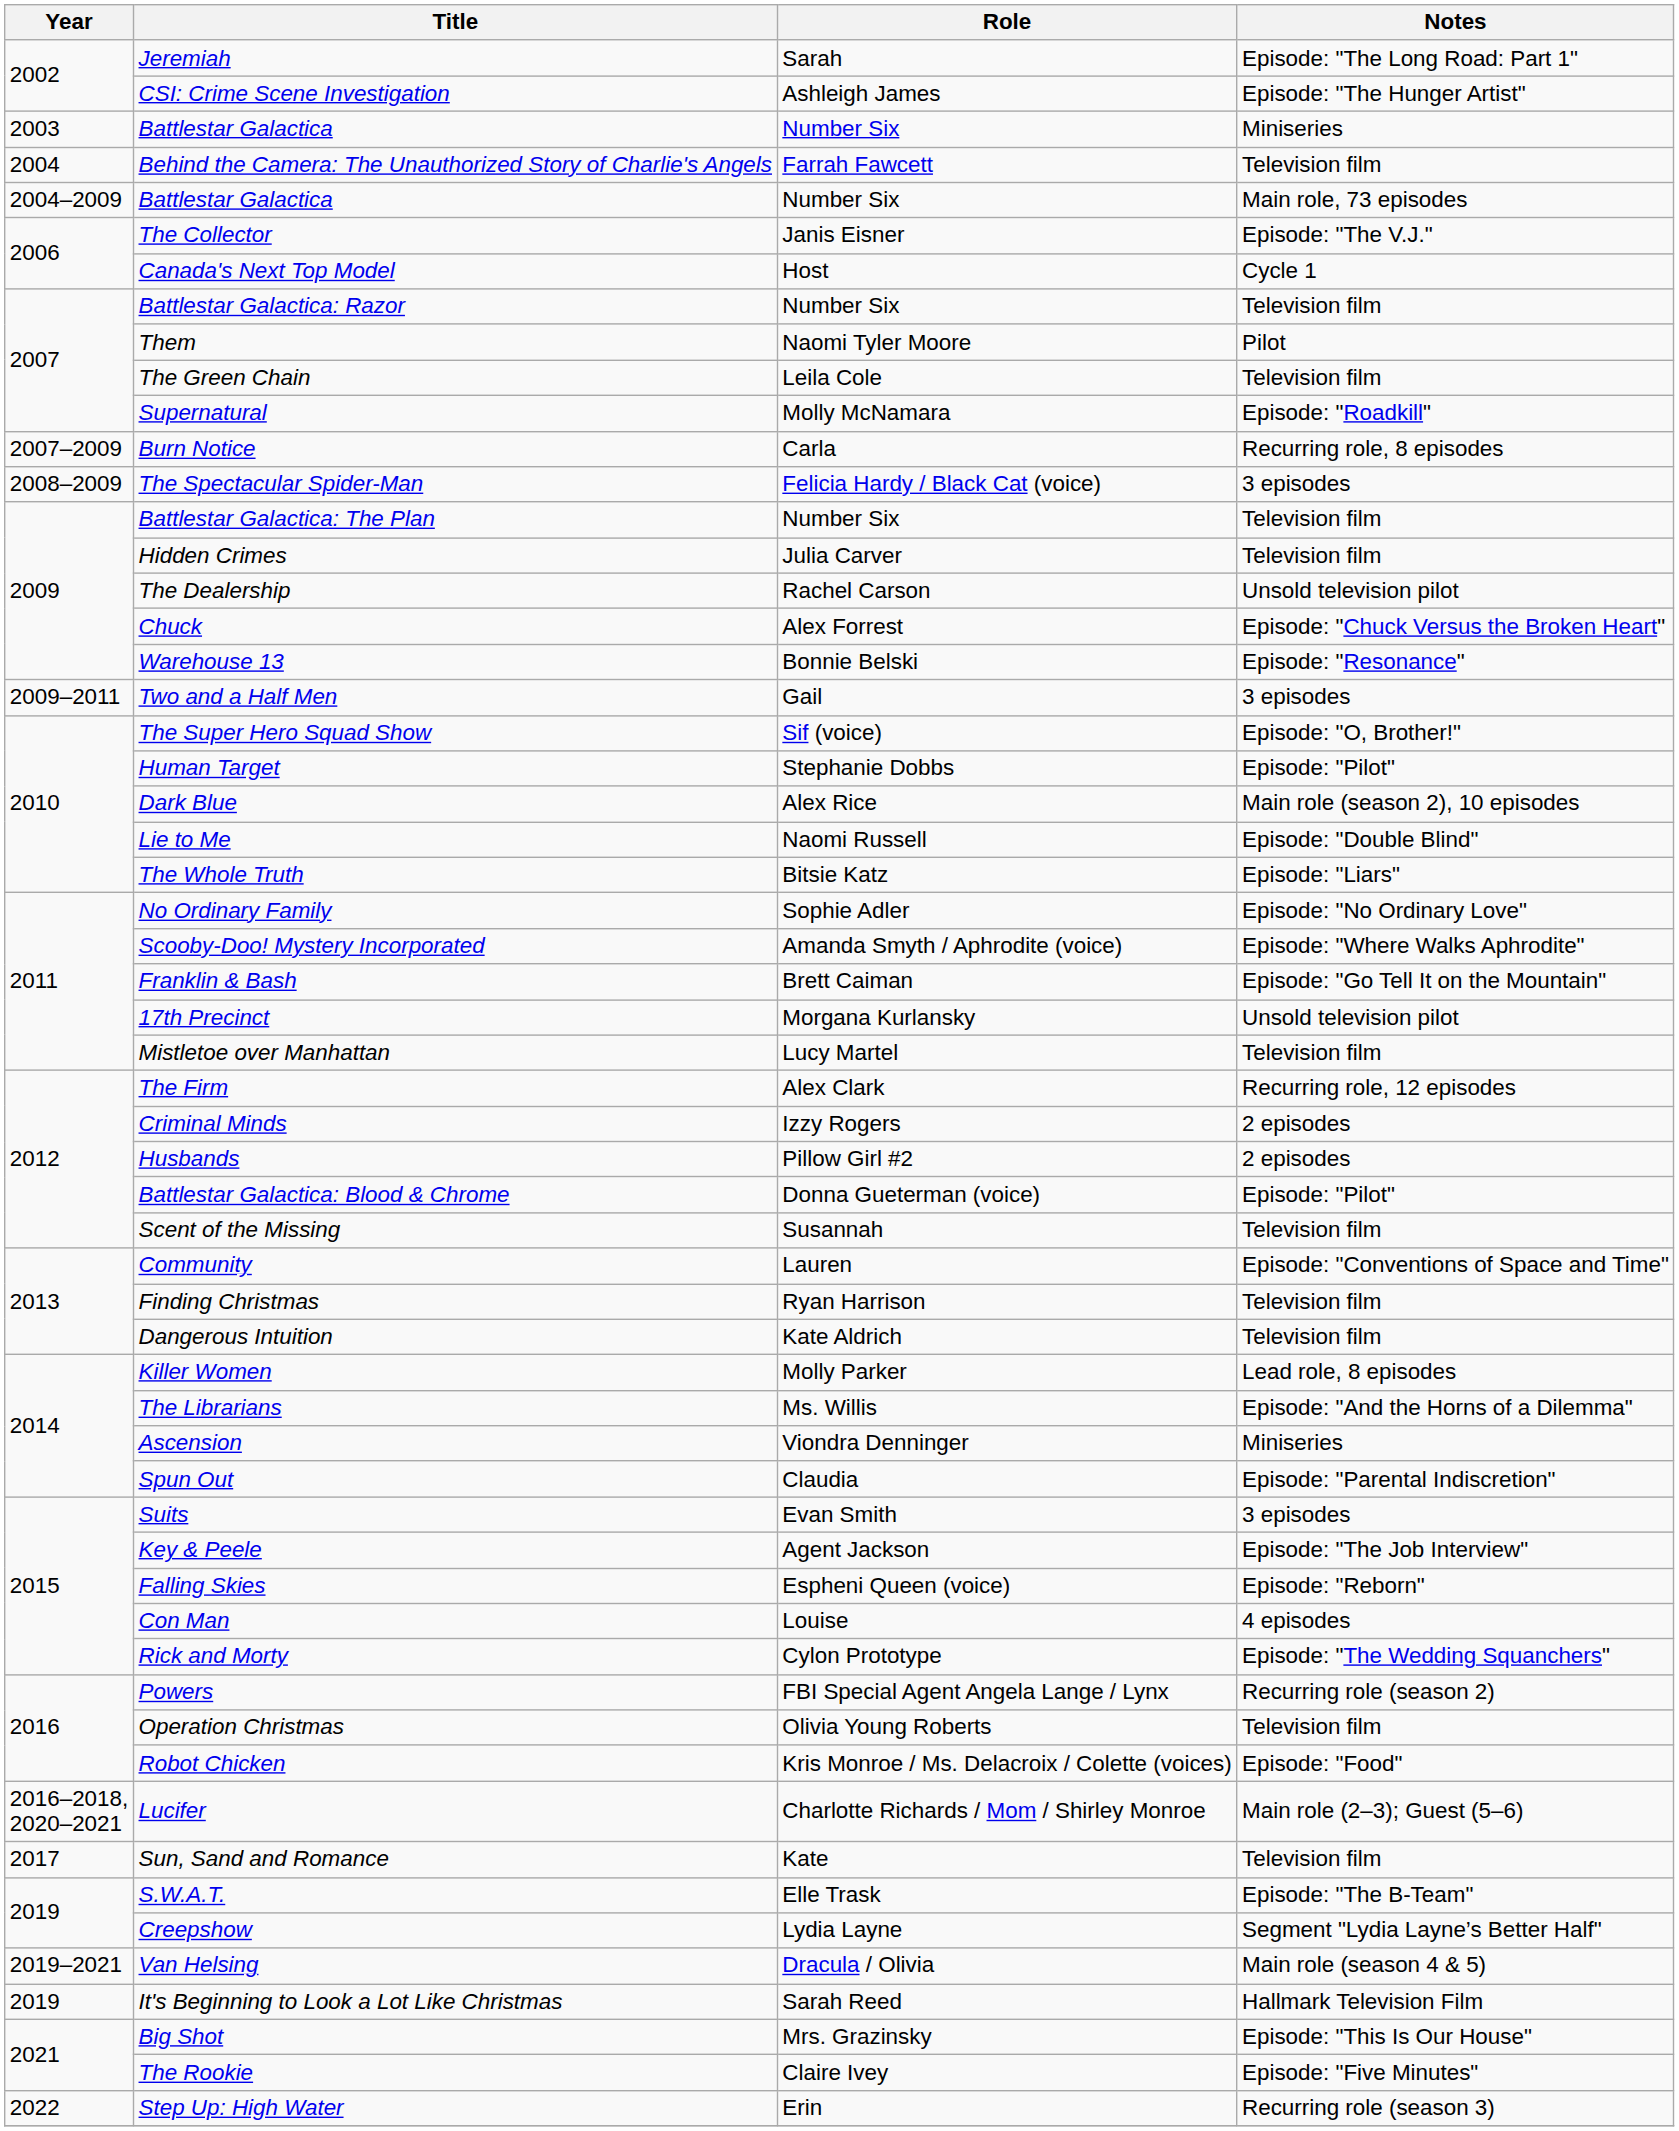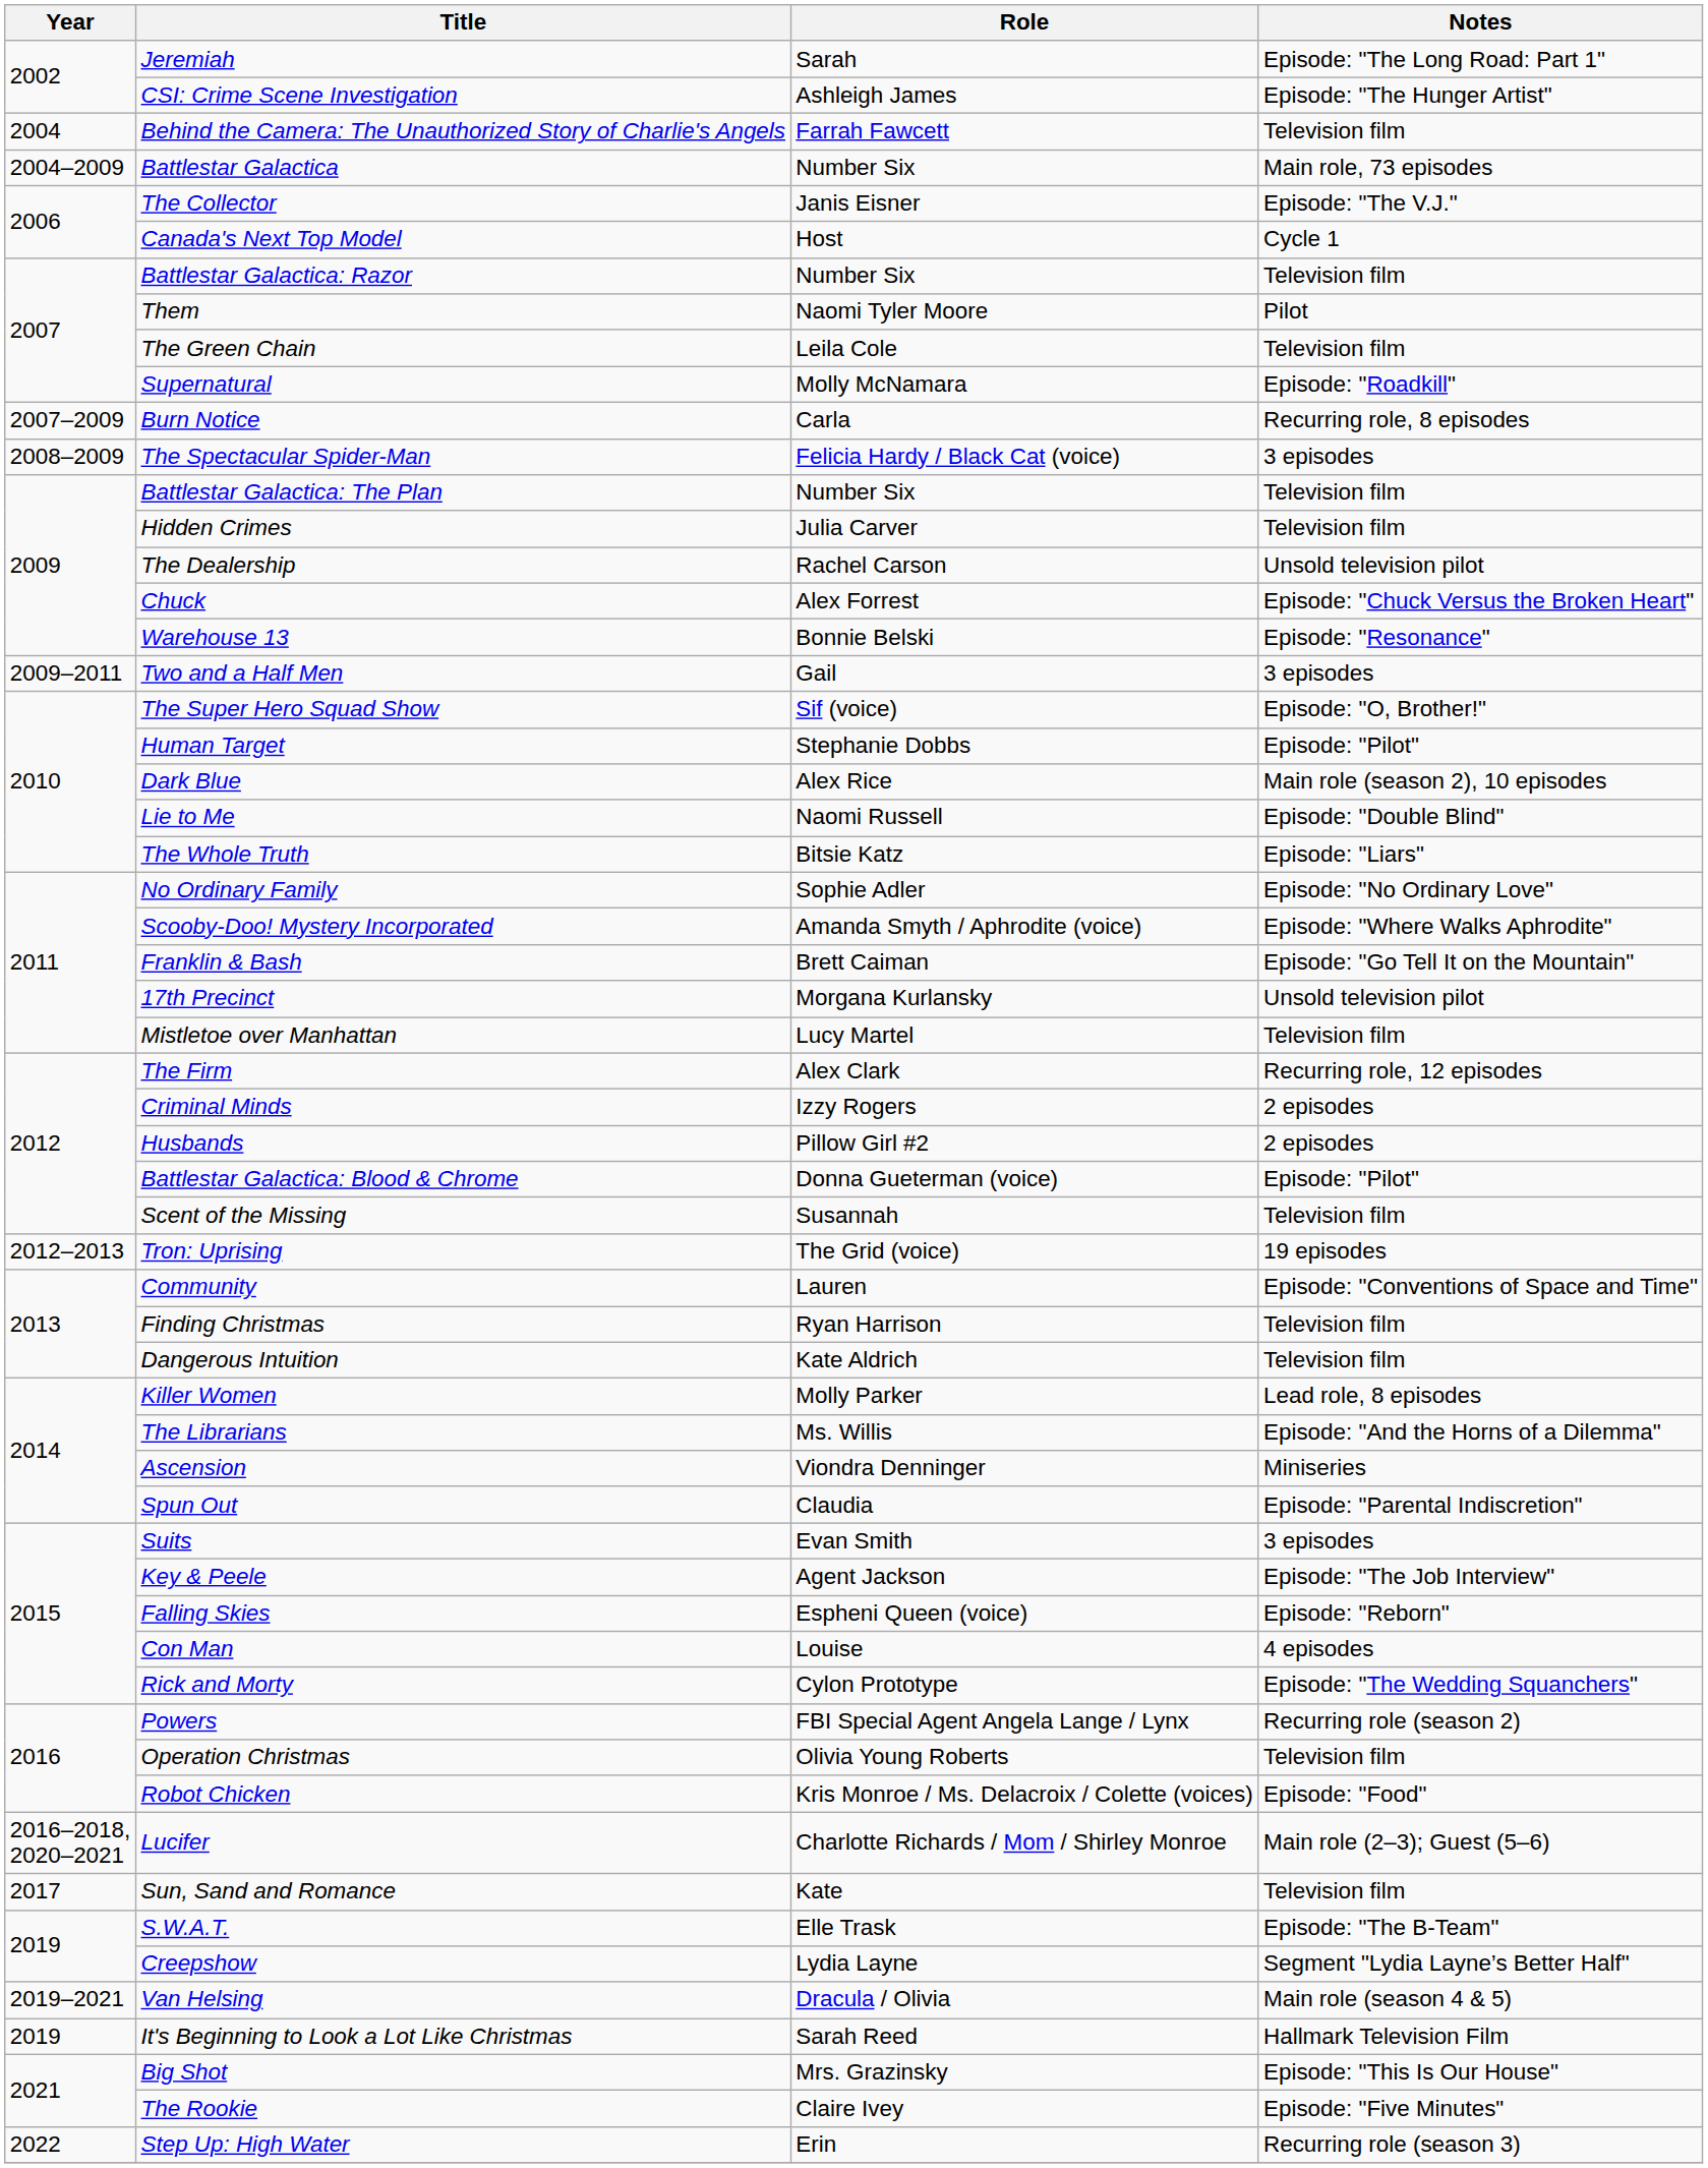- row: 2003 | Battlestar Galactica | Number Six | Miniseries
+ row: 2012–2013 | Tron: Uprising | The Grid (voice) | 19 episodes
